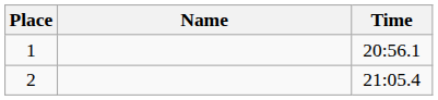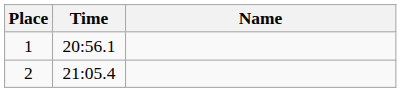columns swapped: Name <-> Time
